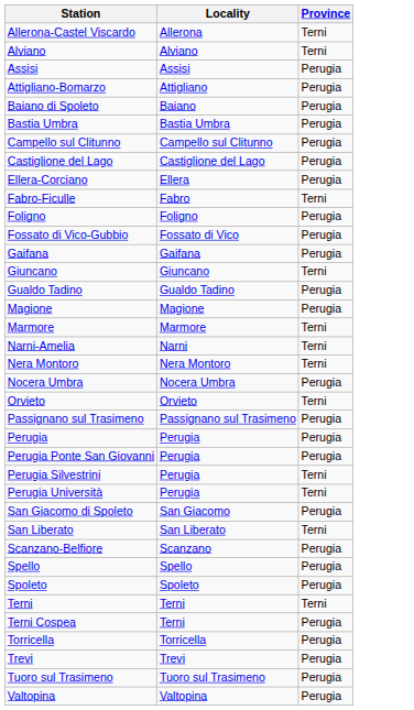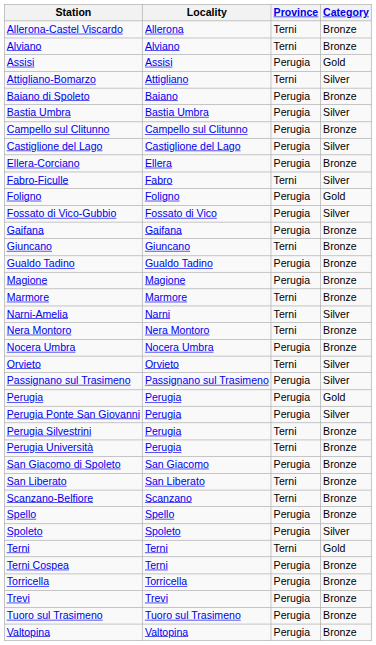+ column: Category | Bronze | Bronze | Gold | Silver | Bronze | Silver | Bronze | Silver | Bronze | Silver | Gold | Silver | Bronze | Bronze | Bronze | Bronze | Bronze | Silver | Bronze | Bronze | Silver | Silver | Gold | Silver | Bronze | Bronze | Bronze | Bronze | Bronze | Bronze | Silver | Gold | Bronze | Bronze | Bronze | Bronze | Bronze
Attigliano-Bomarzo | Province: Perugia -> Terni
Scanzano-Belfiore | Province: Perugia -> Terni
